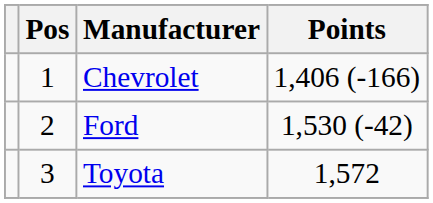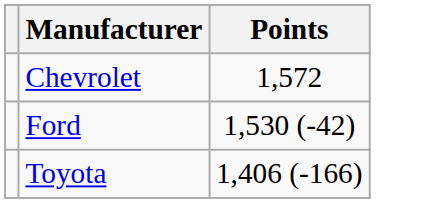- column: Pos | 1 | 2 | 3
Chevrolet | Points: 1,406 (-166) -> 1,572
Toyota | Points: 1,572 -> 1,406 (-166)
